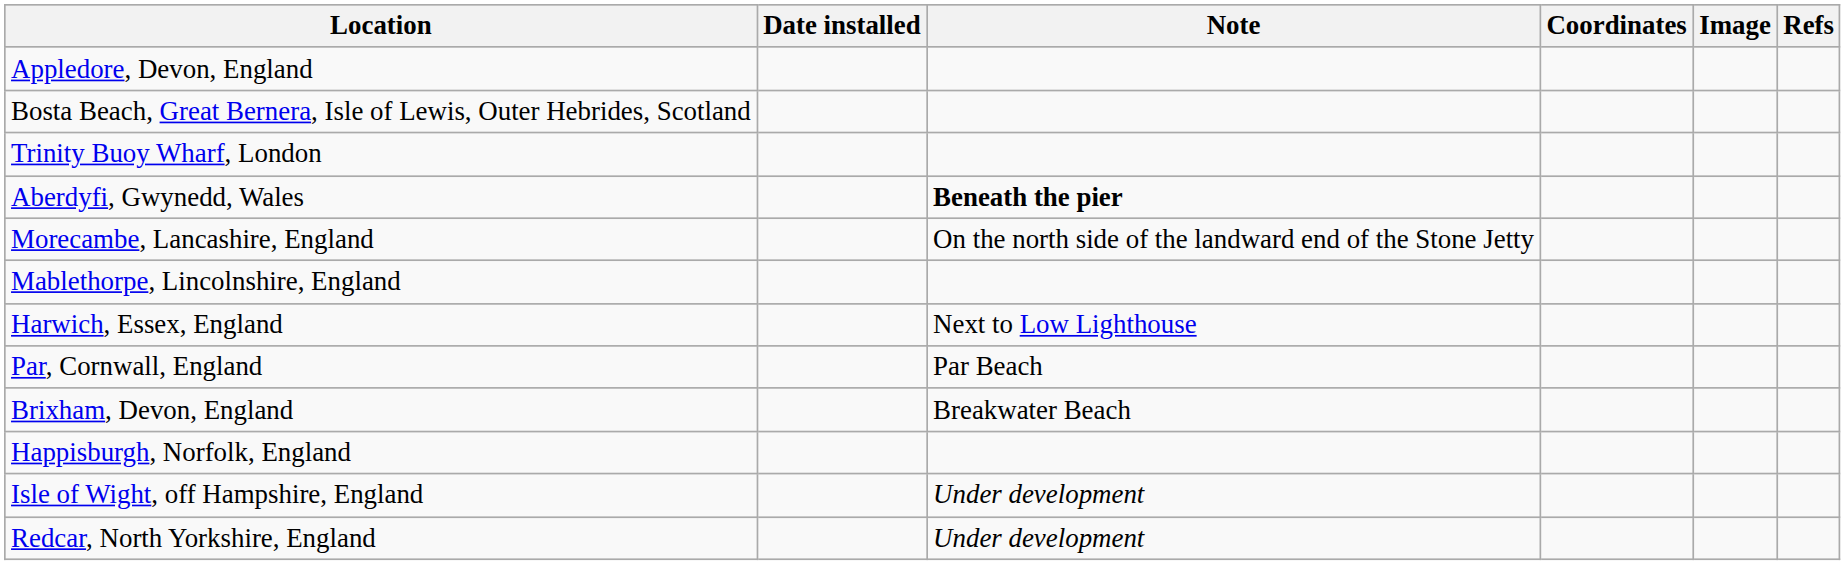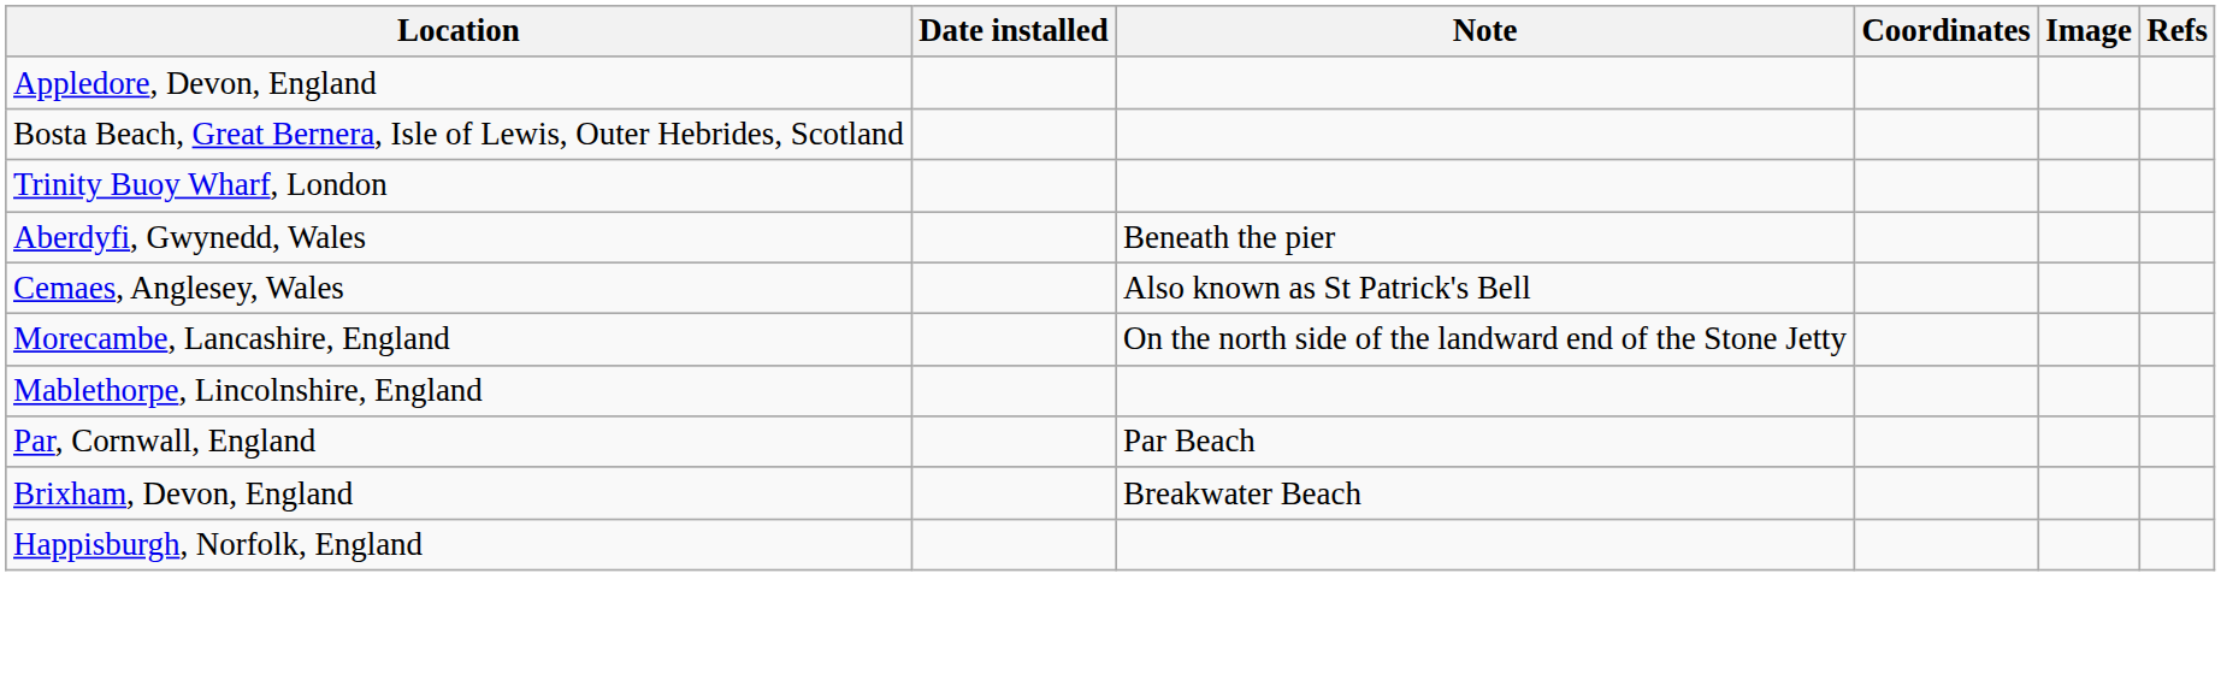Aberdyfi, Gwynedd, Wales | Note: bold -> normal
+ row: Cemaes, Anglesey, Wales | Also known as St Patrick's Bell
- row: Harwich, Essex, England | Next to Low Lighthouse
- row: Isle of Wight, off Hampshire, England | Under development
- row: Redcar, North Yorkshire, England | Under development
